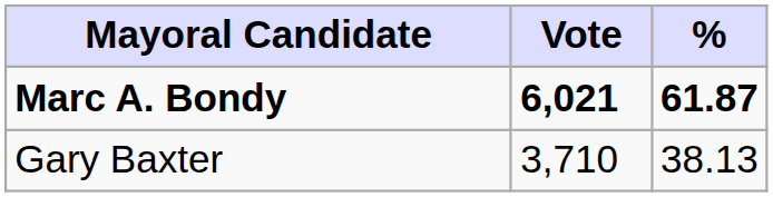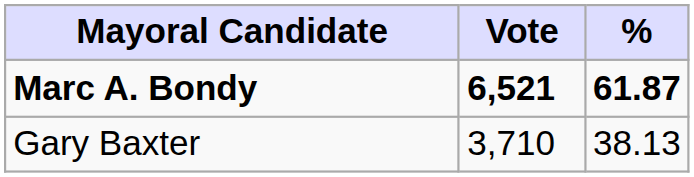Marc A. Bondy | Vote: 6,021 -> 6,521
